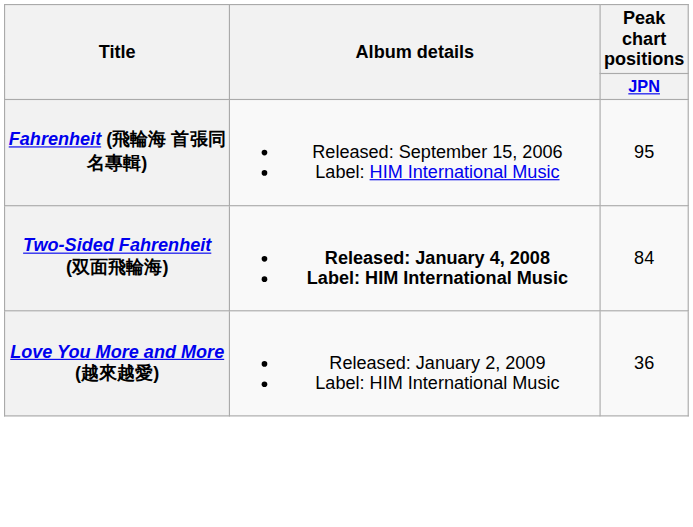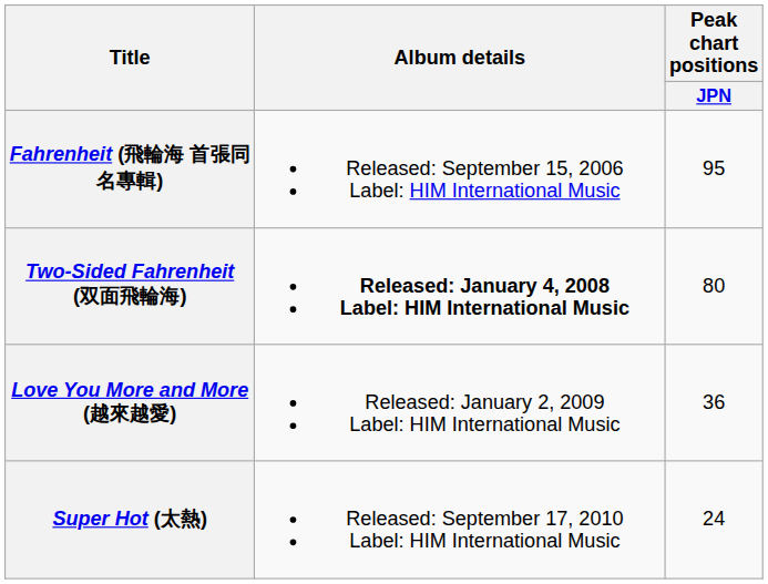Two-Sided Fahrenheit (双面飛輪海) | Peak chart positions / JPN: 84 -> 80
+ row: Super Hot (太熱) | Released: September 17, 2010 Label: HIM International Music | 24
